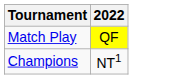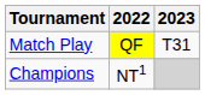+ column: 2023 | T31
